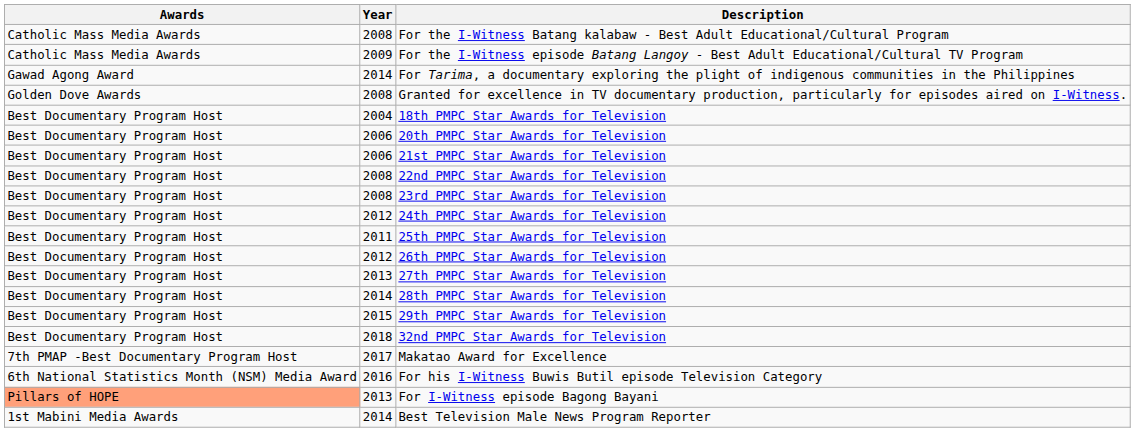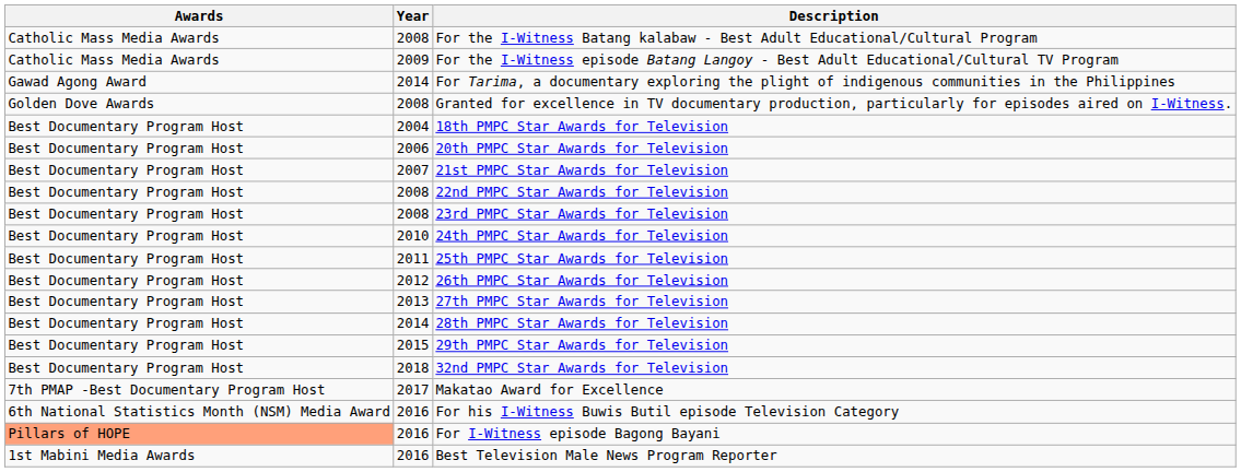21st PMPC Star Awards for Television | Year: 2006 -> 2007
24th PMPC Star Awards for Television | Year: 2012 -> 2010
For I-Witness episode Bagong Bayani | Year: 2013 -> 2016
Best Television Male News Program Reporter | Year: 2014 -> 2016
